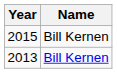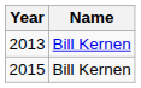rows swapped: 2013 <-> 2015
